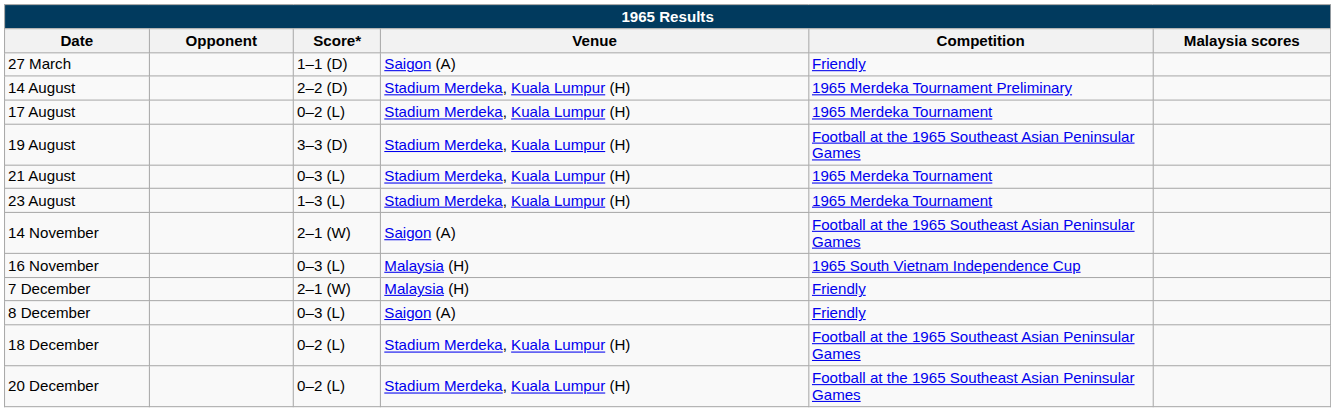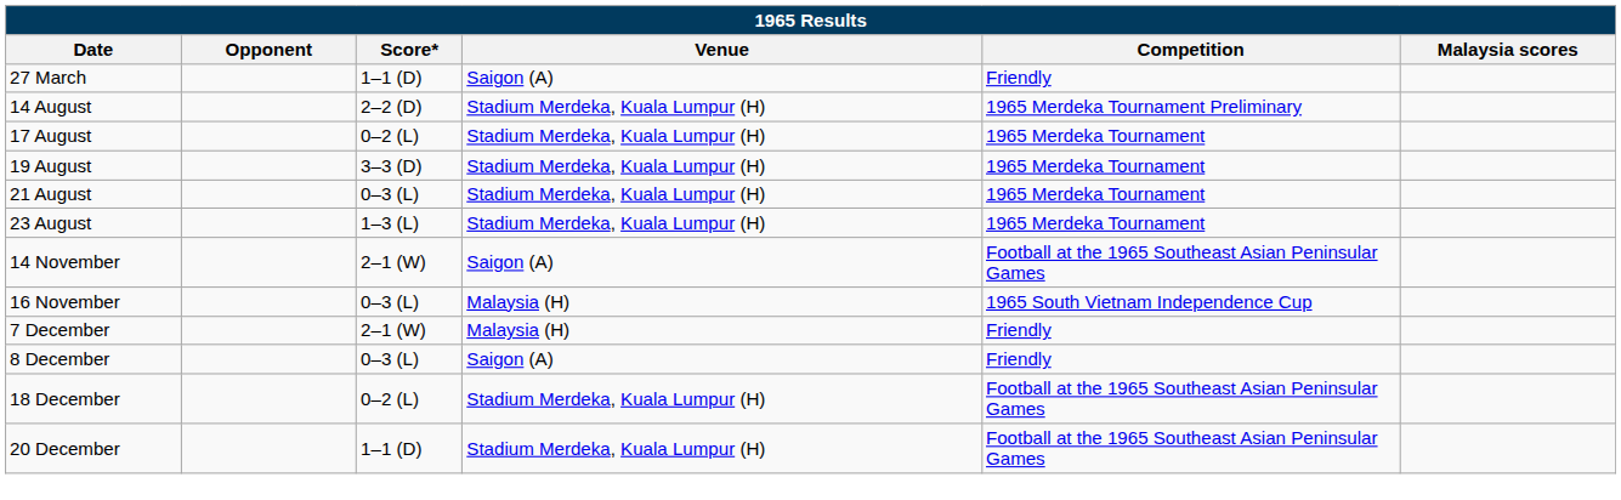19 August | Competition: Football at the 1965 Southeast Asian Peninsular Games -> 1965 Merdeka Tournament
20 December | Score*: 0–2 (L) -> 1–1 (D)
